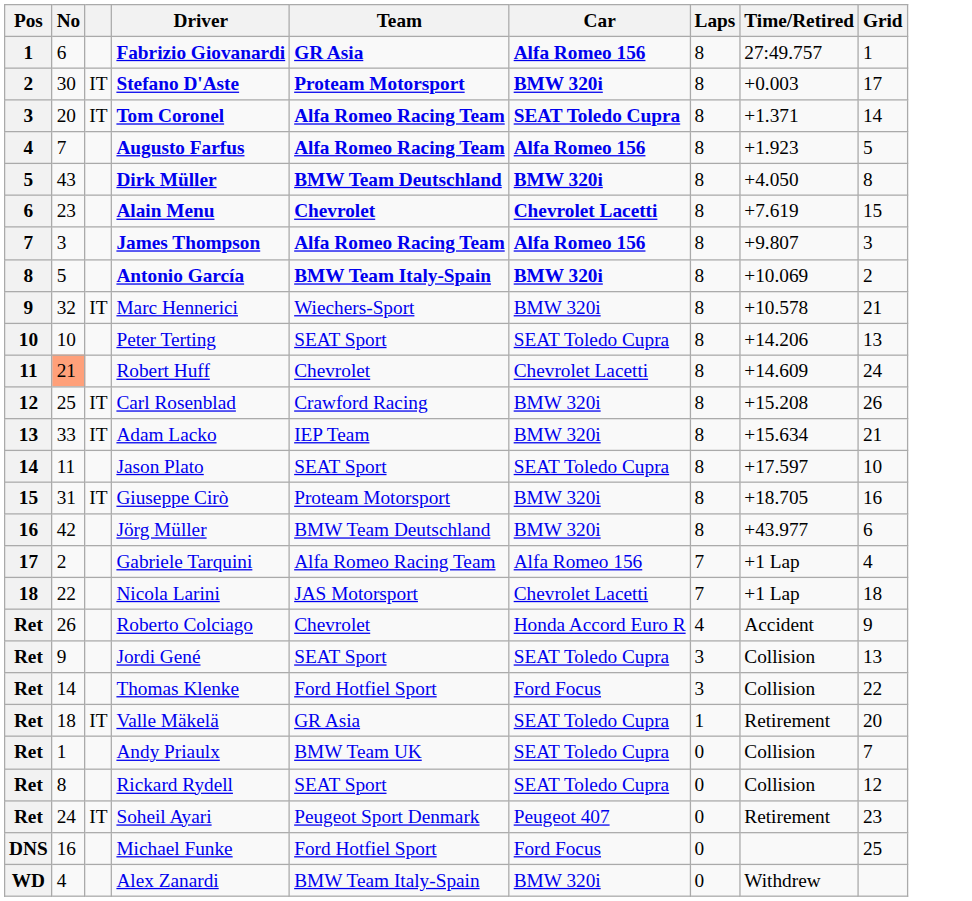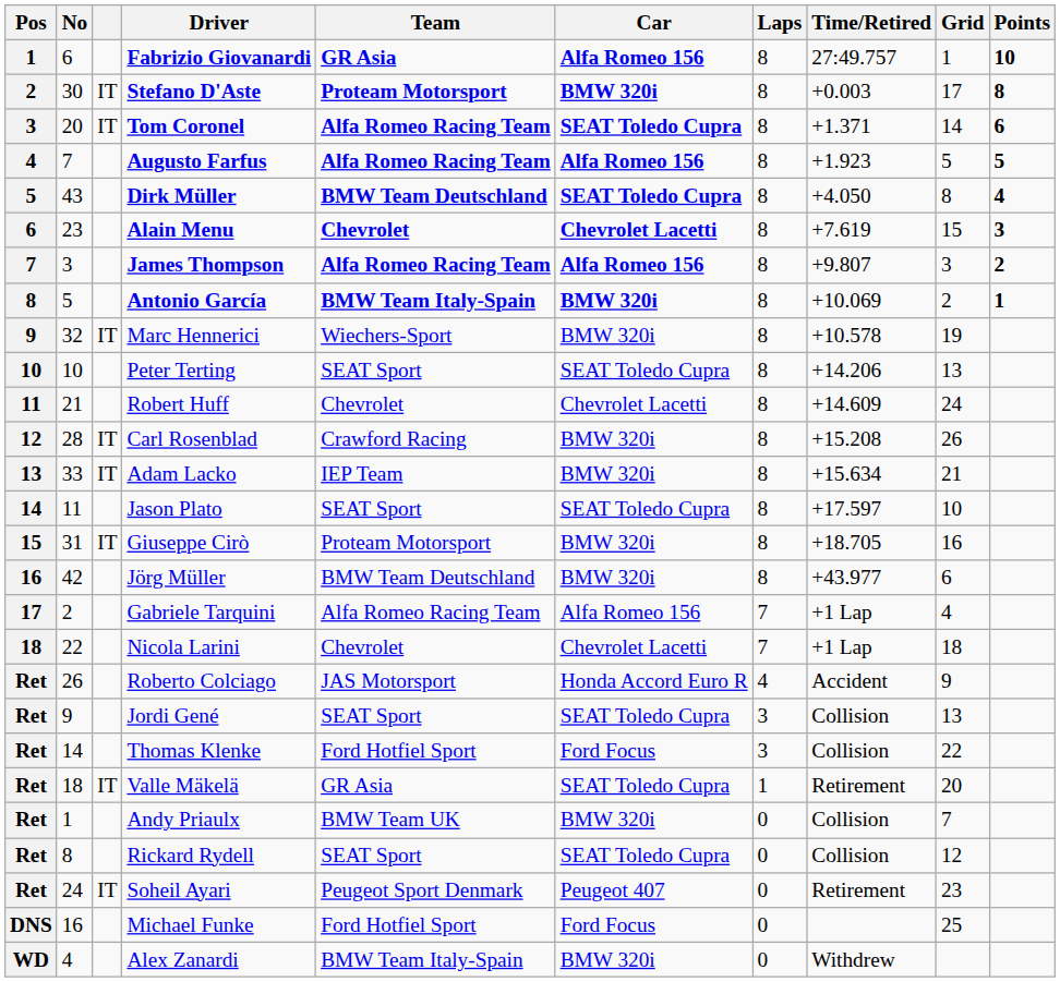+ column: Points | 10 | 8 | 6 | 5 | 4 | 3 | 2 | 1
Dirk Müller | Car: BMW 320i -> SEAT Toledo Cupra
Marc Hennerici | Grid: 21 -> 19
Robert Huff | No: lightsalmon background -> no background
Carl Rosenblad | No: 25 -> 28
Nicola Larini | Team: JAS Motorsport -> Chevrolet
Roberto Colciago | Team: Chevrolet -> JAS Motorsport
Andy Priaulx | Car: SEAT Toledo Cupra -> BMW 320i
